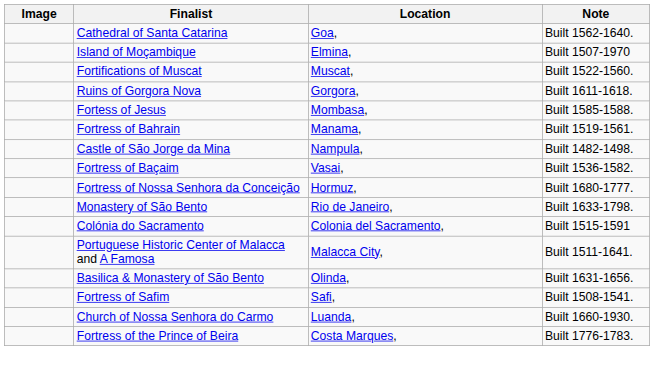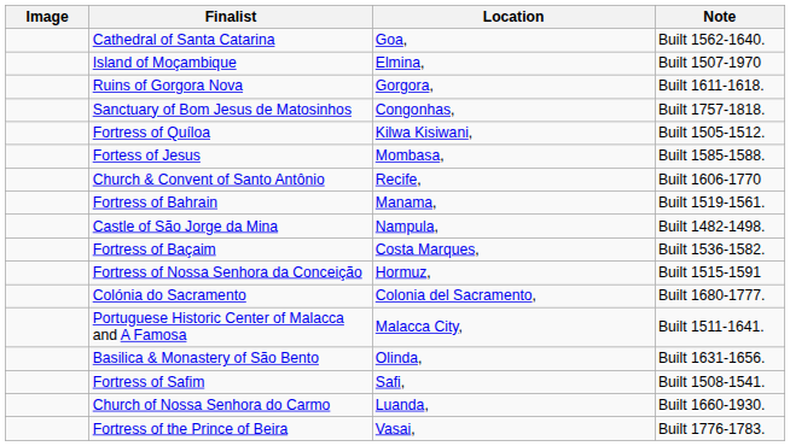- row: Fortifications of Muscat | Muscat, | Built 1522-1560.
+ row: Sanctuary of Bom Jesus de Matosinhos | Congonhas, | Built 1757-1818.
+ row: Fortress of Quíloa | Kilwa Kisiwani, | Built 1505-1512.
+ row: Church & Convent of Santo Antônio | Recife, | Built 1606-1770
Fortress of Baçaim | Location: Vasai, -> Costa Marques,
Fortress of Nossa Senhora da Conceição | Note: Built 1680-1777. -> Built 1515-1591
- row: Monastery of São Bento | Rio de Janeiro, | Built 1633-1798.
Colónia do Sacramento | Note: Built 1515-1591 -> Built 1680-1777.
Fortress of the Prince of Beira | Location: Costa Marques, -> Vasai,
